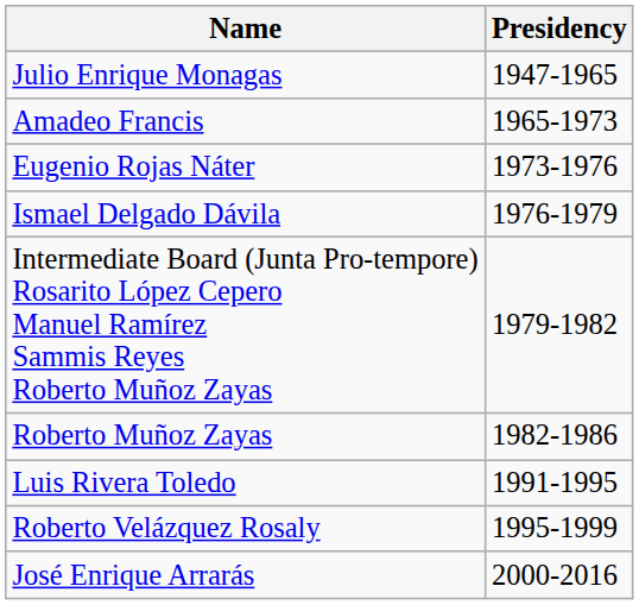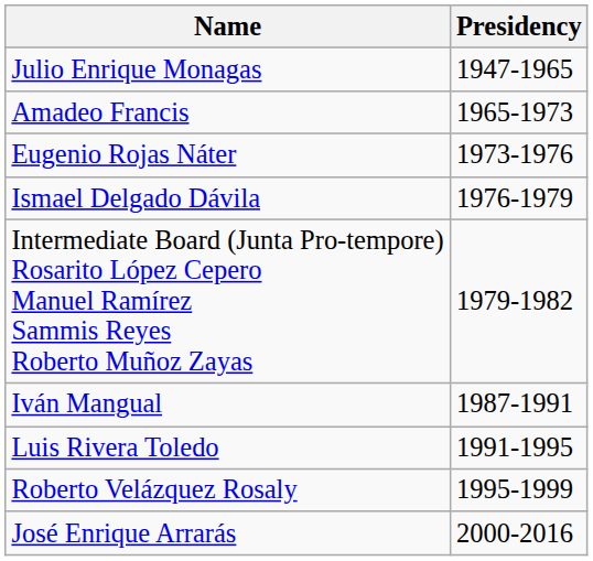- row: Roberto Muñoz Zayas | 1982-1986
+ row: Iván Mangual | 1987-1991
